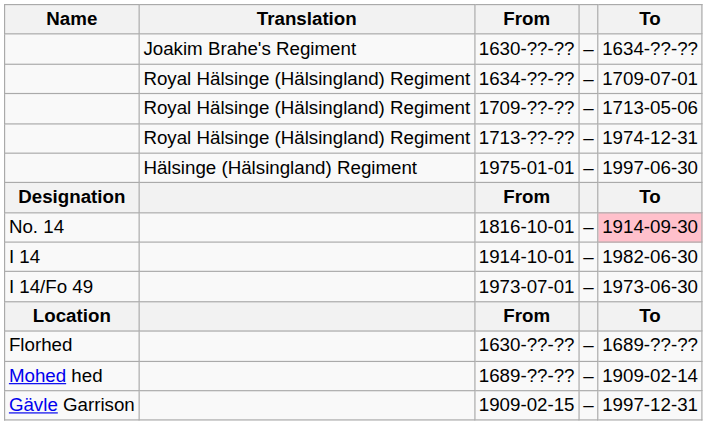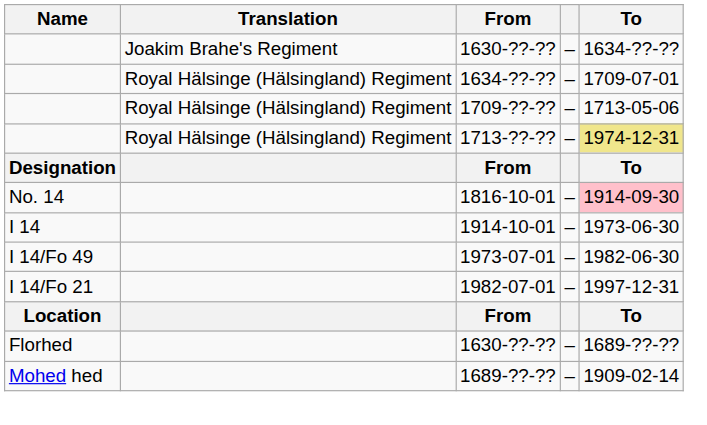1713-??-?? | To: no background -> khaki background
- row: Hälsinge (Hälsingland) Regiment | 1975-01-01 | – | 1997-06-30
1914-10-01 | To: 1982-06-30 -> 1973-06-30
1973-07-01 | To: 1973-06-30 -> 1982-06-30
+ row: I 14/Fo 21 | 1982-07-01 | – | 1997-12-31
- row: Gävle Garrison | 1909-02-15 | – | 1997-12-31
